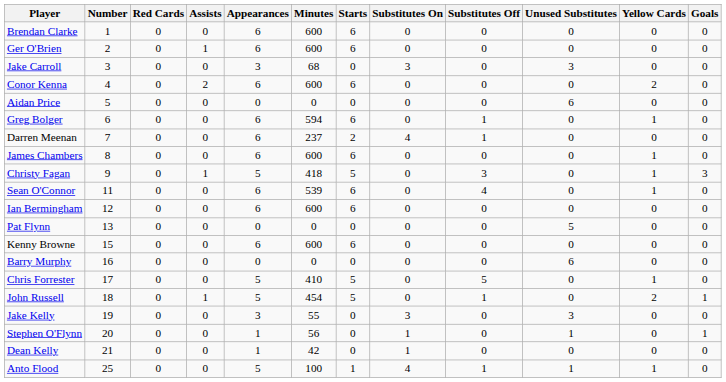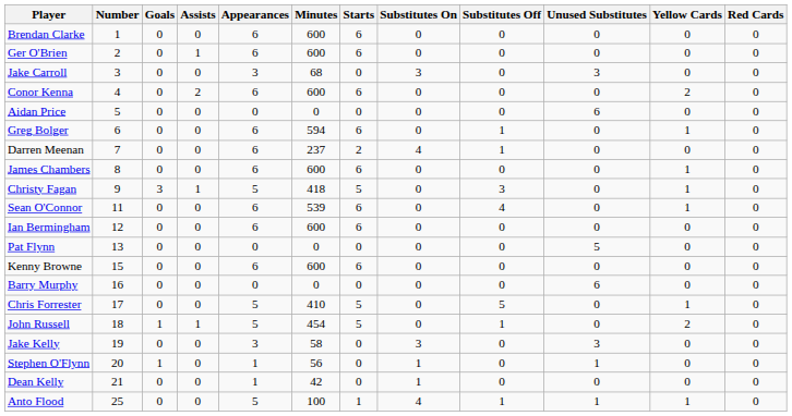columns swapped: Goals <-> Red Cards
Jake Kelly | Minutes: 55 -> 58
